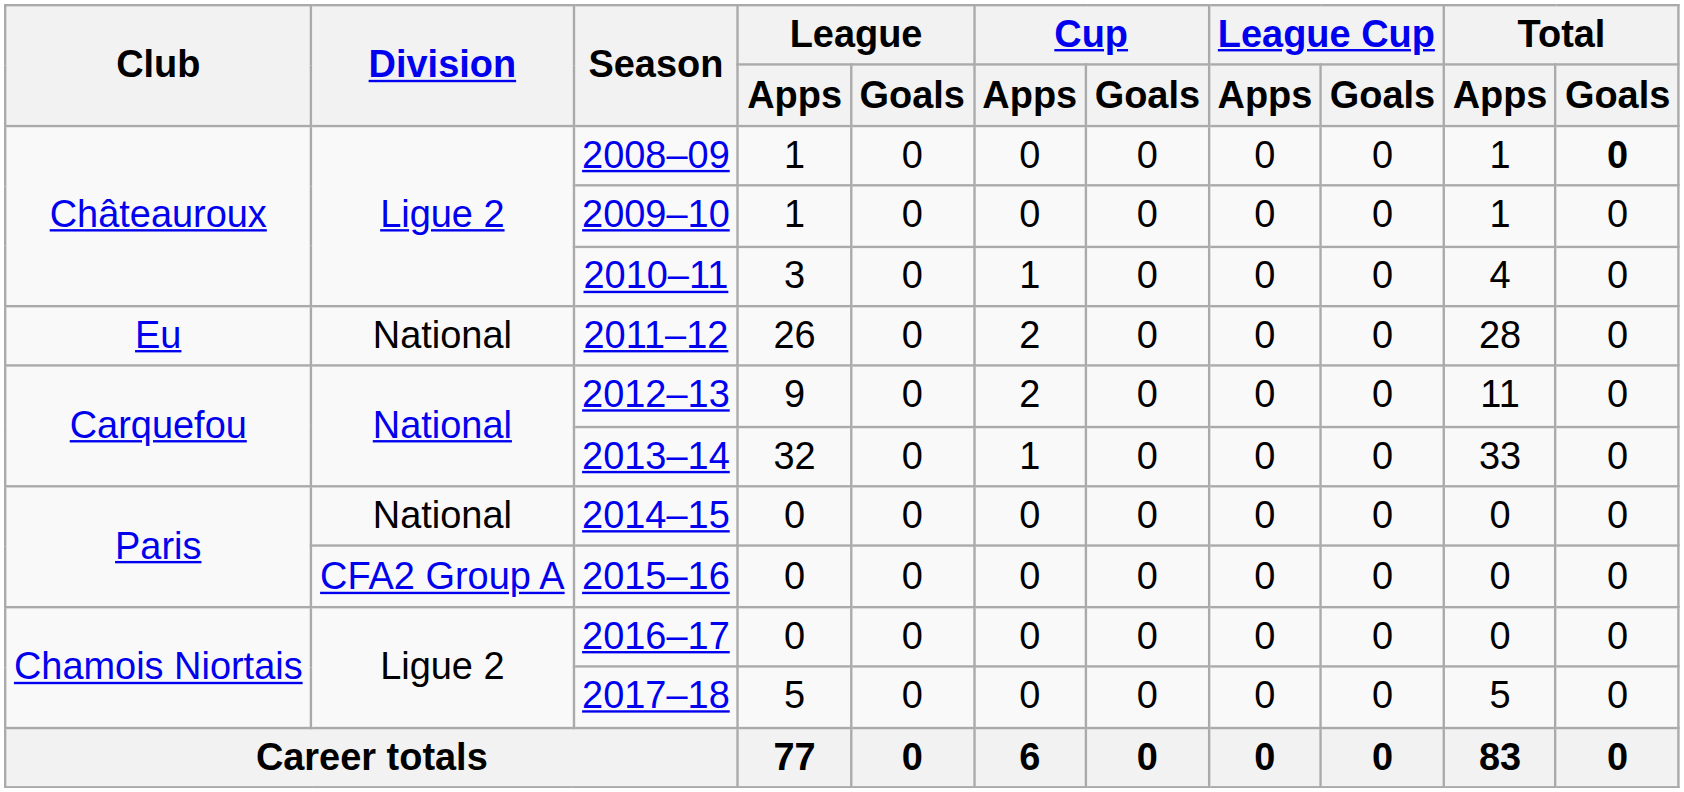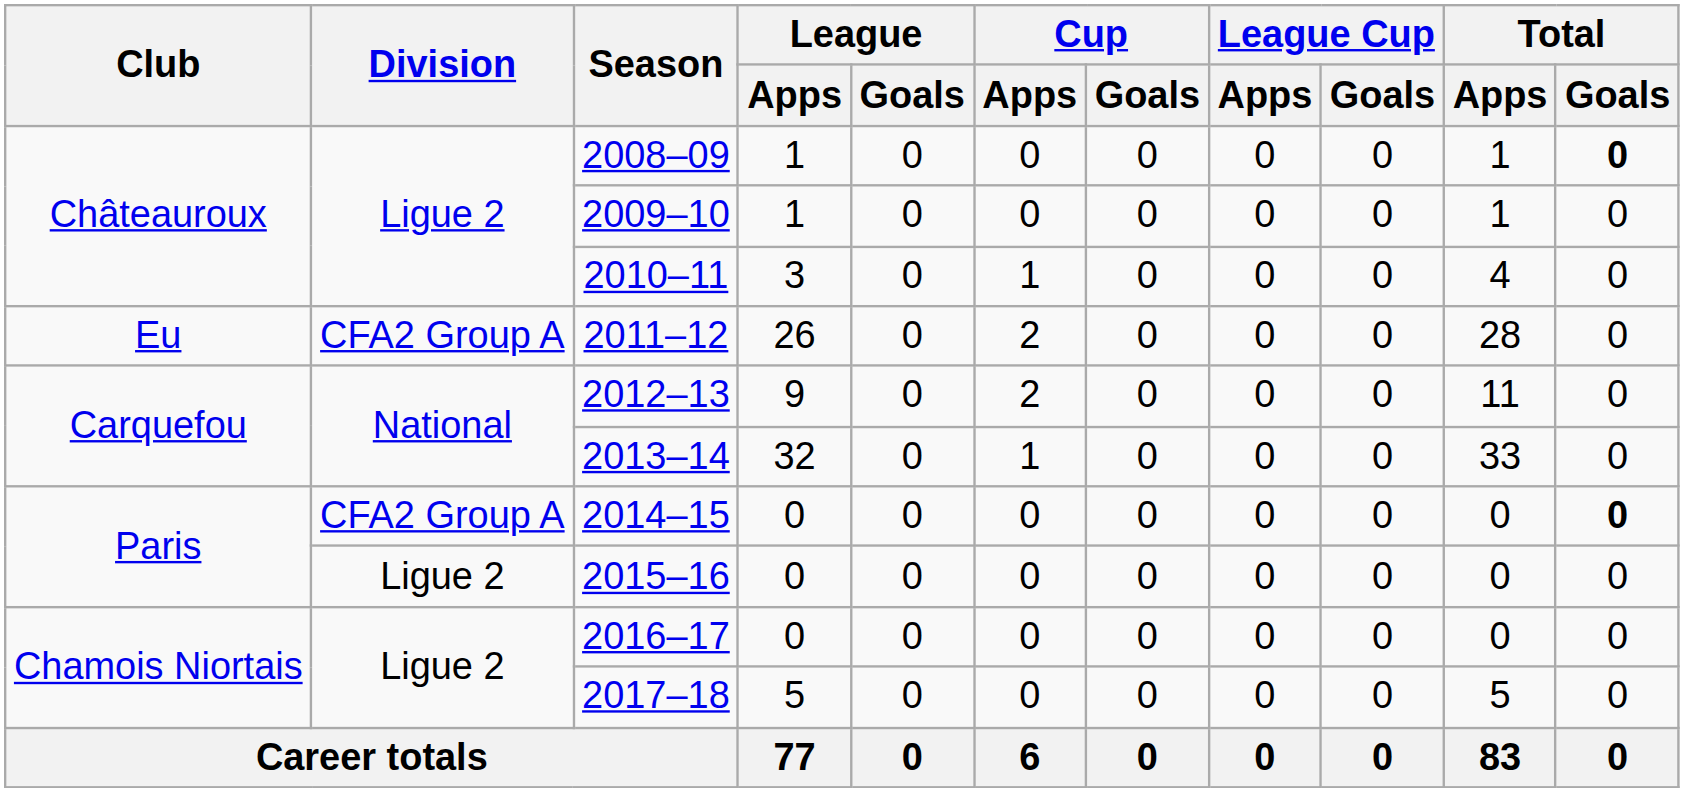2011–12 | Division: National -> CFA2 Group A
2014–15 | Division: National -> CFA2 Group A
2014–15 | Total / Goals: normal -> bold
2015–16 | Division: CFA2 Group A -> Ligue 2
